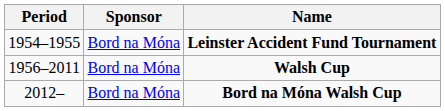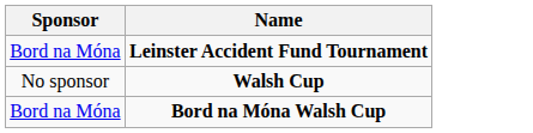- column: Period | 1954–1955 | 1956–2011 | 2012–
Walsh Cup | Sponsor: Bord na Móna -> No sponsor
